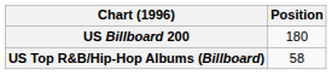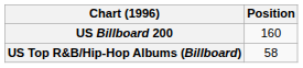US Billboard 200 | Position: 180 -> 160
